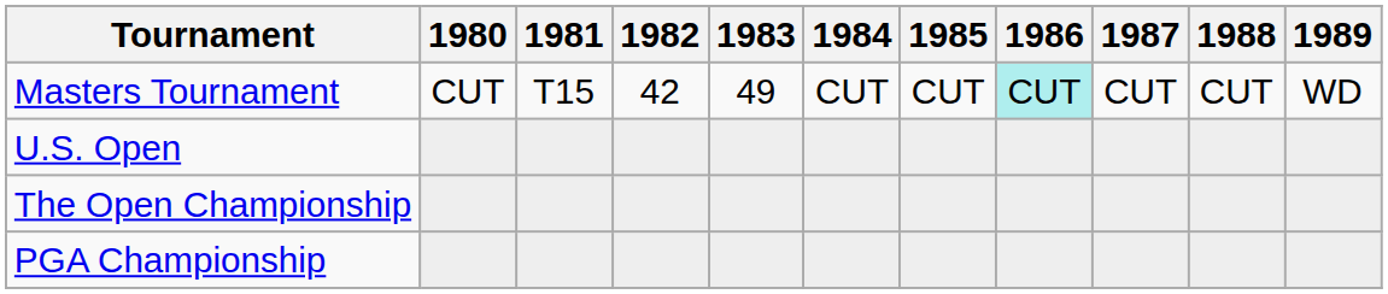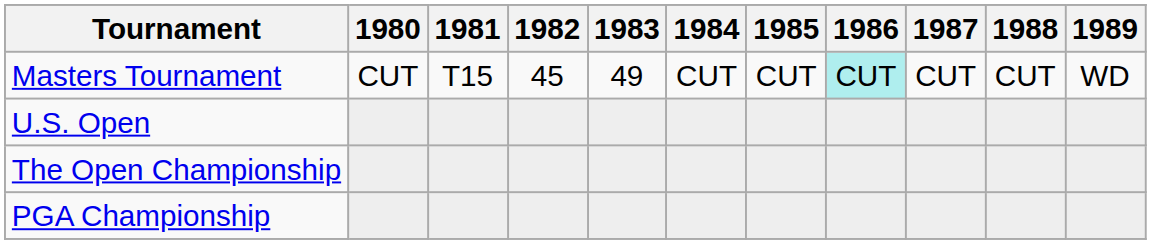Masters Tournament | 1982: 42 -> 45
